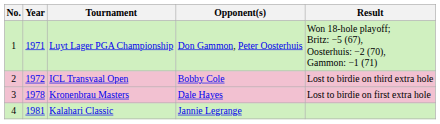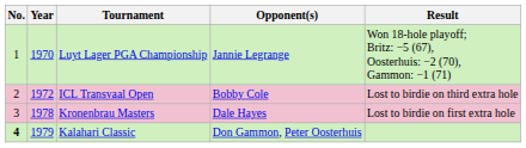Luyt Lager PGA Championship | Year: 1971 -> 1970
Luyt Lager PGA Championship | Opponent(s): Don Gammon, Peter Oosterhuis -> Jannie Legrange
Kalahari Classic | No.: normal -> bold
Kalahari Classic | Year: 1981 -> 1979
Kalahari Classic | Opponent(s): Jannie Legrange -> Don Gammon, Peter Oosterhuis
